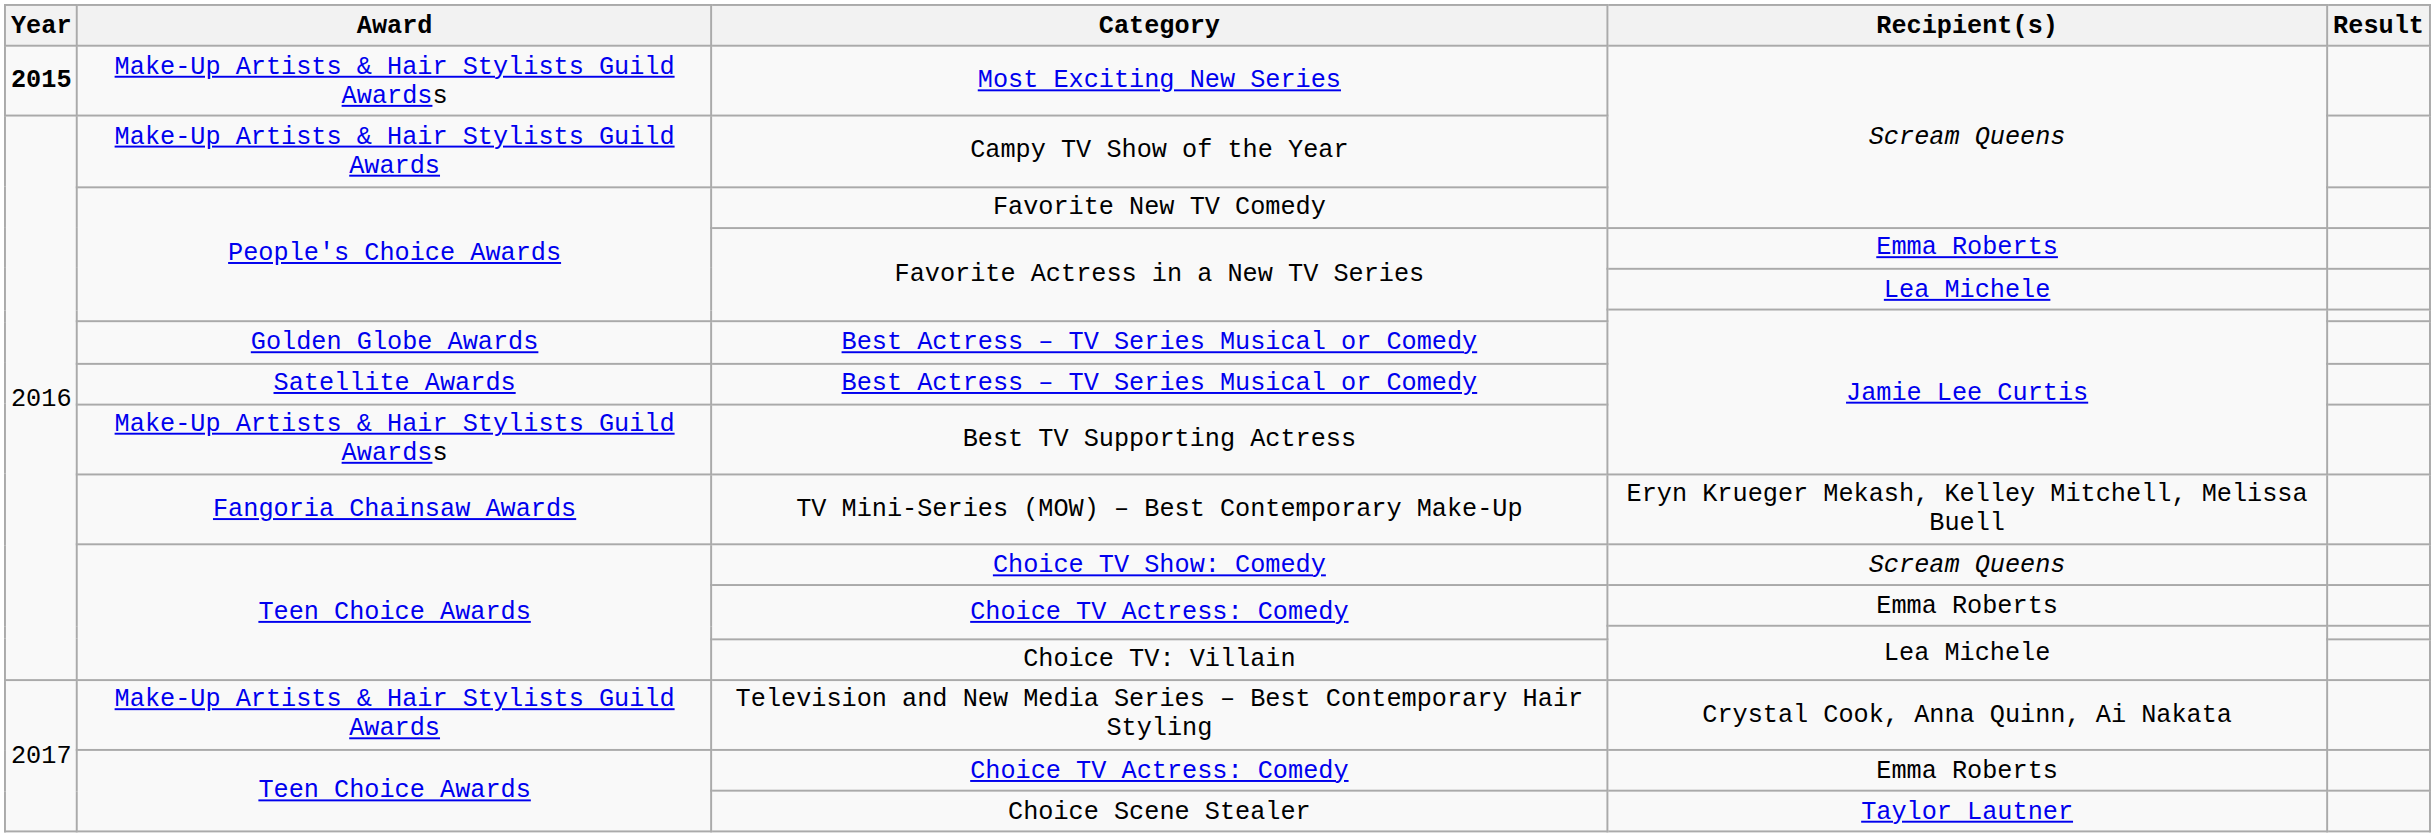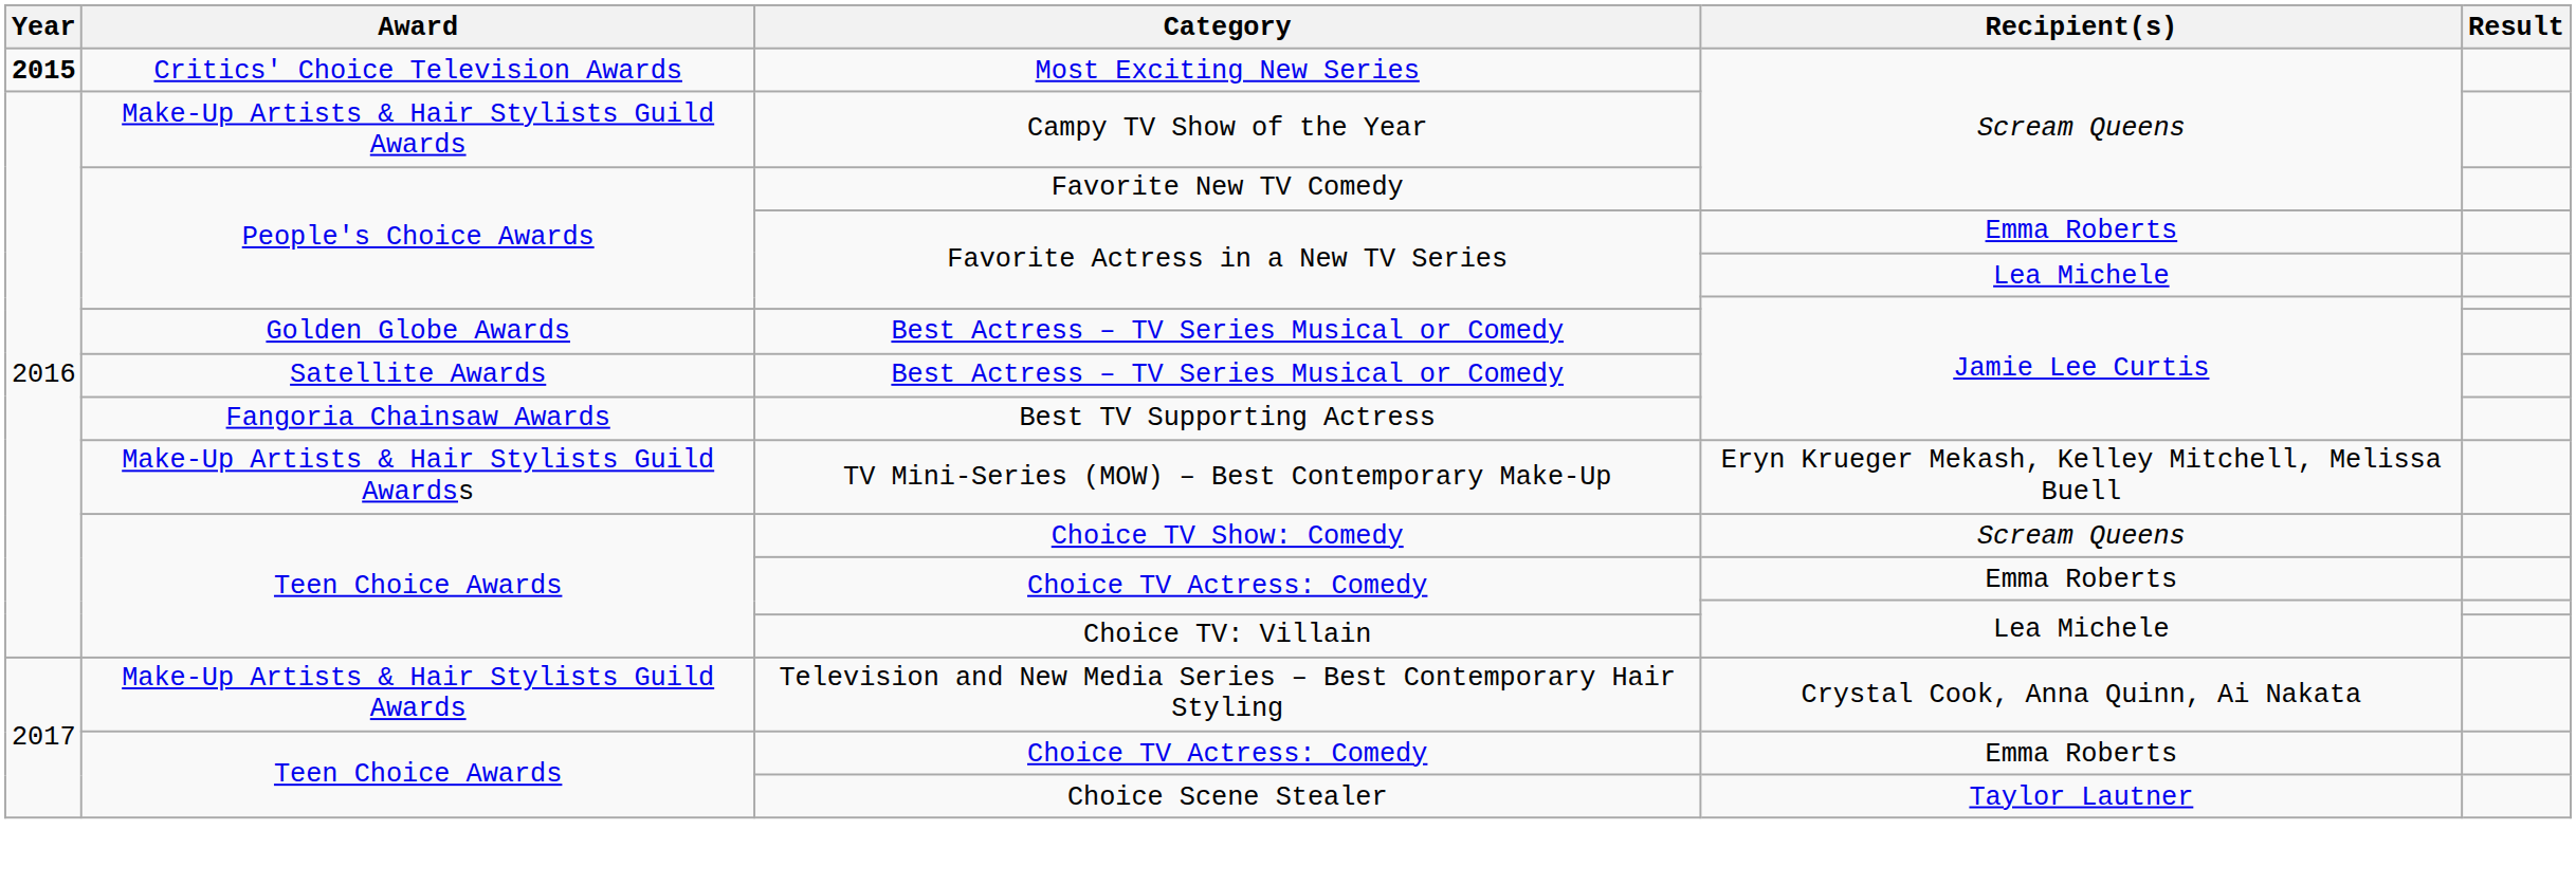Most Exciting New Series | Award: Make-Up Artists & Hair Stylists Guild Awardss -> Critics' Choice Television Awards
Best TV Supporting Actress | Award: Make-Up Artists & Hair Stylists Guild Awardss -> Fangoria Chainsaw Awards
TV Mini-Series (MOW) – Best Contemporary Make-Up | Award: Fangoria Chainsaw Awards -> Make-Up Artists & Hair Stylists Guild Awardss
